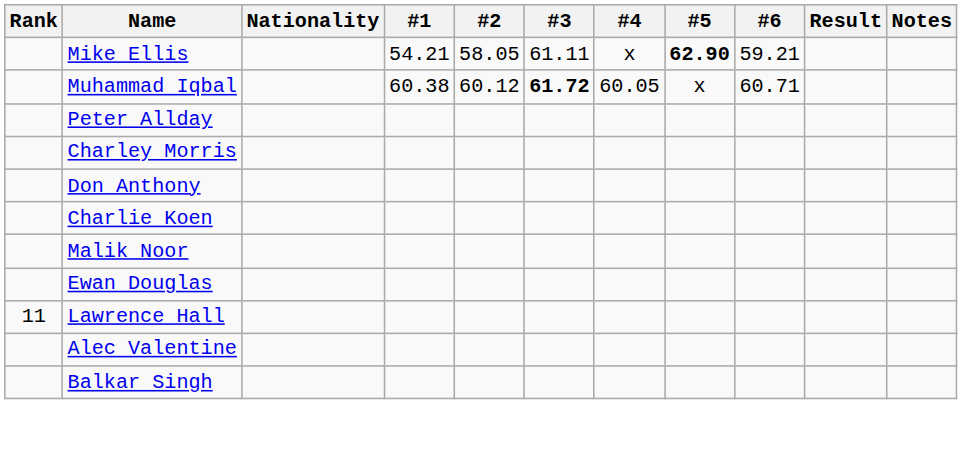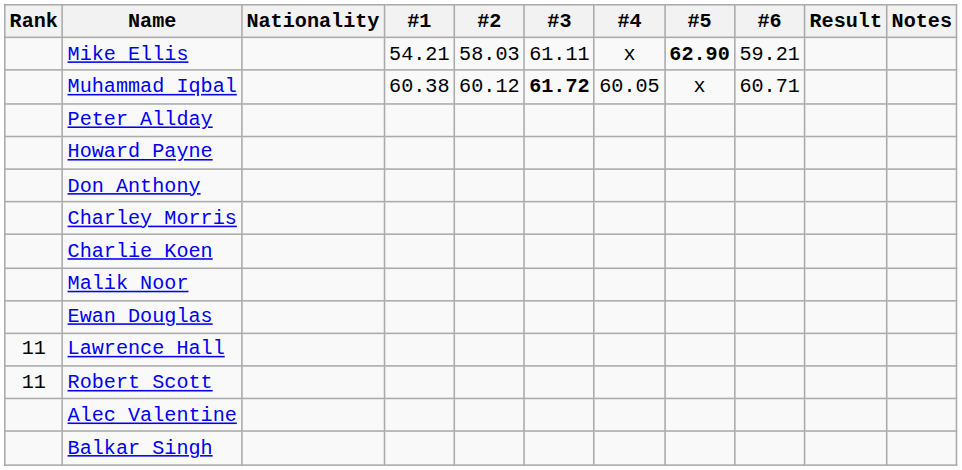Mike Ellis | #2: 58.05 -> 58.03
+ row: Howard Payne
rows swapped: Don Anthony <-> Charley Morris
+ row: 11 | Robert Scott
